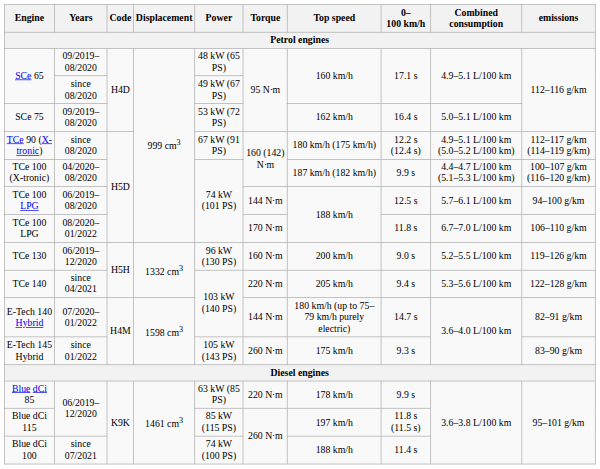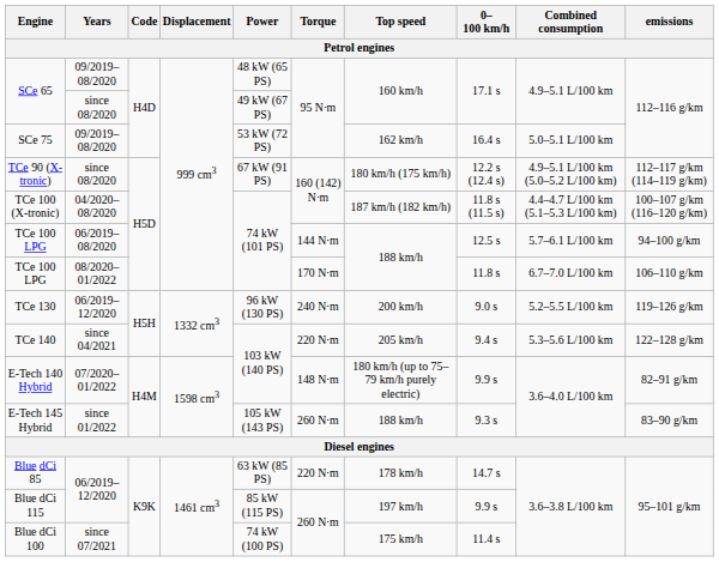TCe 100 (X-tronic) | 0–100 km/h: 9.9 s -> 11.8 s (11.5 s)
TCe 130 | Torque: 160 N⋅m -> 240 N⋅m
E-Tech 140 Hybrid | Torque: 144 N⋅m -> 148 N⋅m
E-Tech 140 Hybrid | 0–100 km/h: 14.7 s -> 9.9 s
E-Tech 145 Hybrid | Top speed: 175 km/h -> 188 km/h
Blue dCi 85 | 0–100 km/h: 9.9 s -> 14.7 s
Blue dCi 115 | 0–100 km/h: 11.8 s (11.5 s) -> 9.9 s
Blue dCi 100 | Top speed: 188 km/h -> 175 km/h
